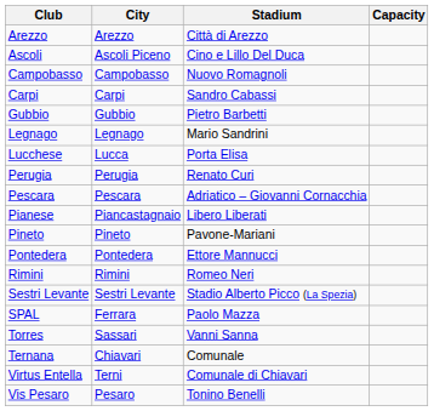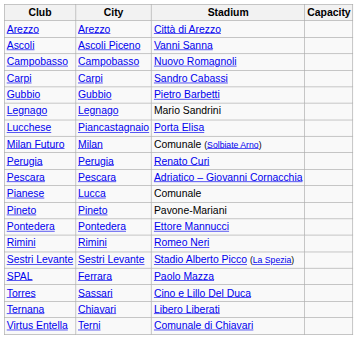Ascoli | Stadium: Cino e Lillo Del Duca -> Vanni Sanna
Lucchese | City: Lucca -> Piancastagnaio
+ row: Milan Futuro | Milan | Comunale (Solbiate Arno)
Pianese | City: Piancastagnaio -> Lucca
Pianese | Stadium: Libero Liberati -> Comunale
Torres | Stadium: Vanni Sanna -> Cino e Lillo Del Duca
Ternana | Stadium: Comunale -> Libero Liberati
- row: Vis Pesaro | Pesaro | Tonino Benelli
